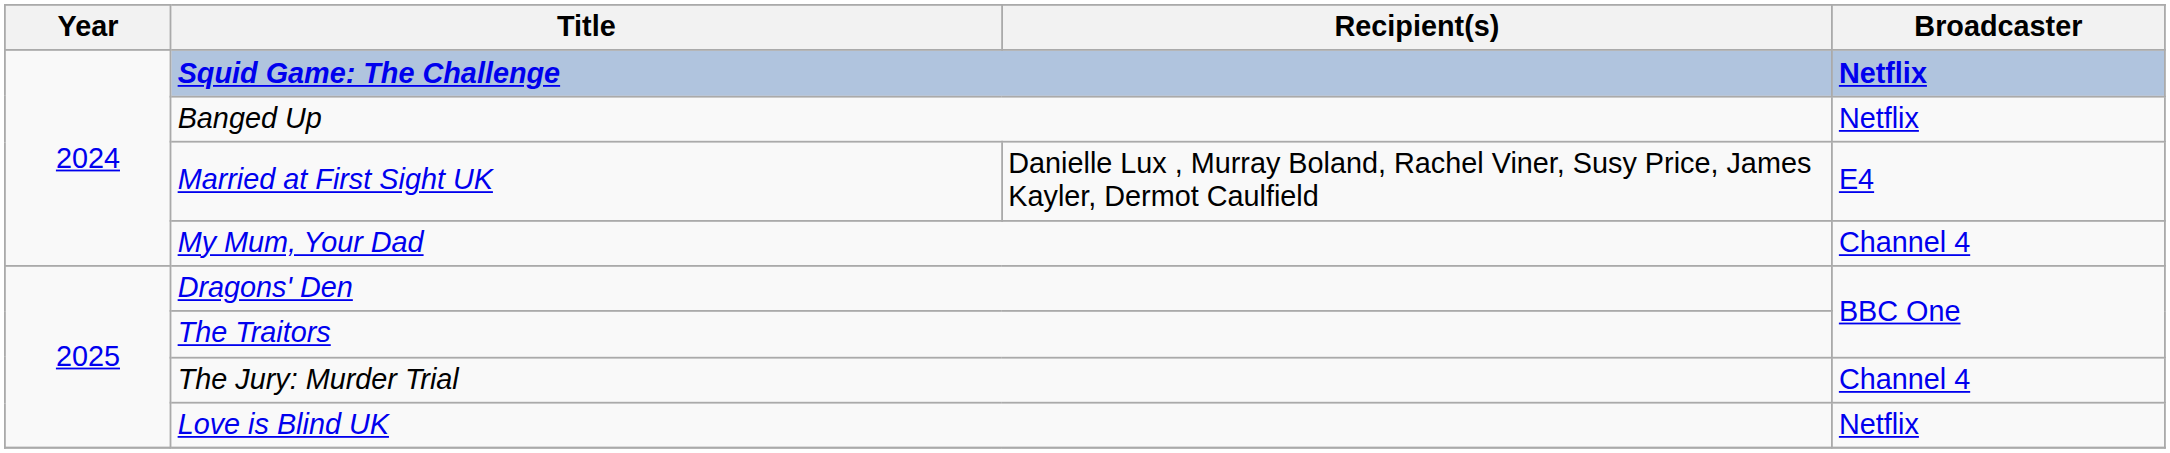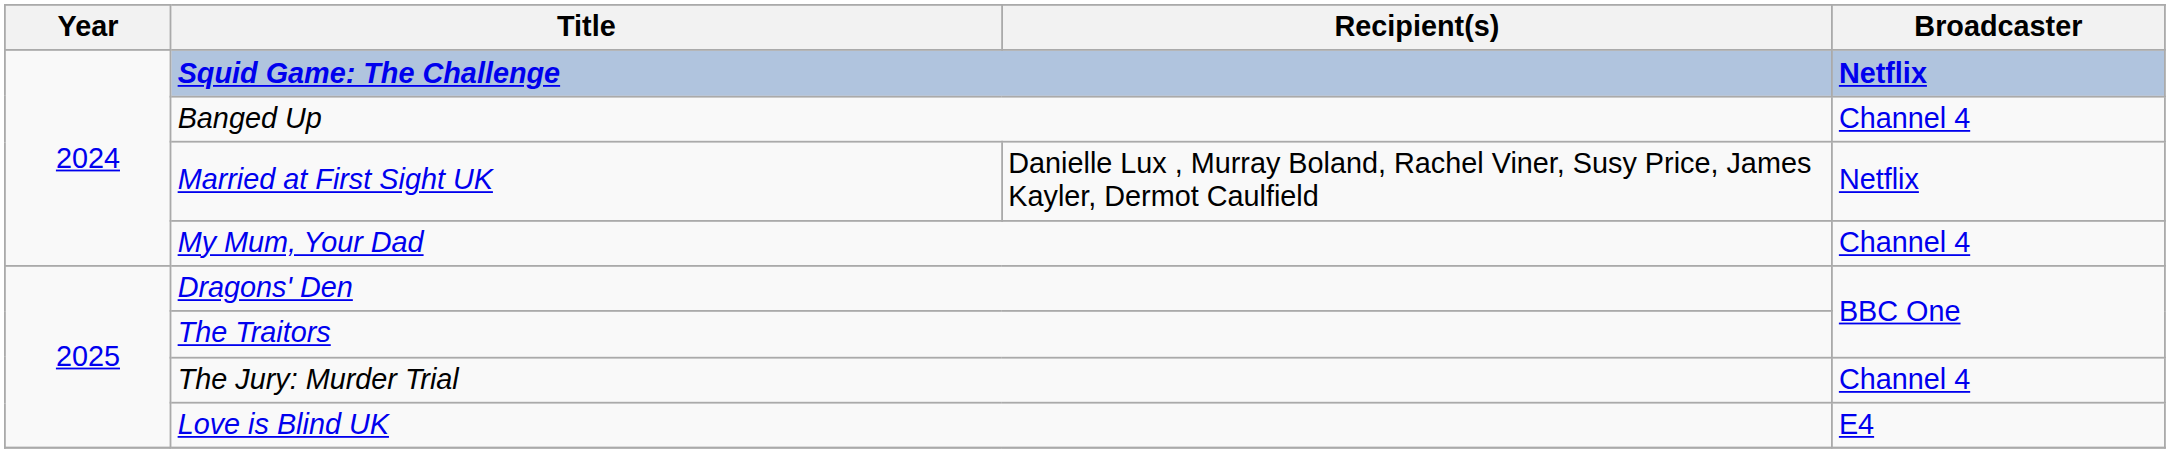Banged Up | Broadcaster: Netflix -> Channel 4
Married at First Sight UK | Broadcaster: E4 -> Netflix
Love is Blind UK | Broadcaster: Netflix -> E4
